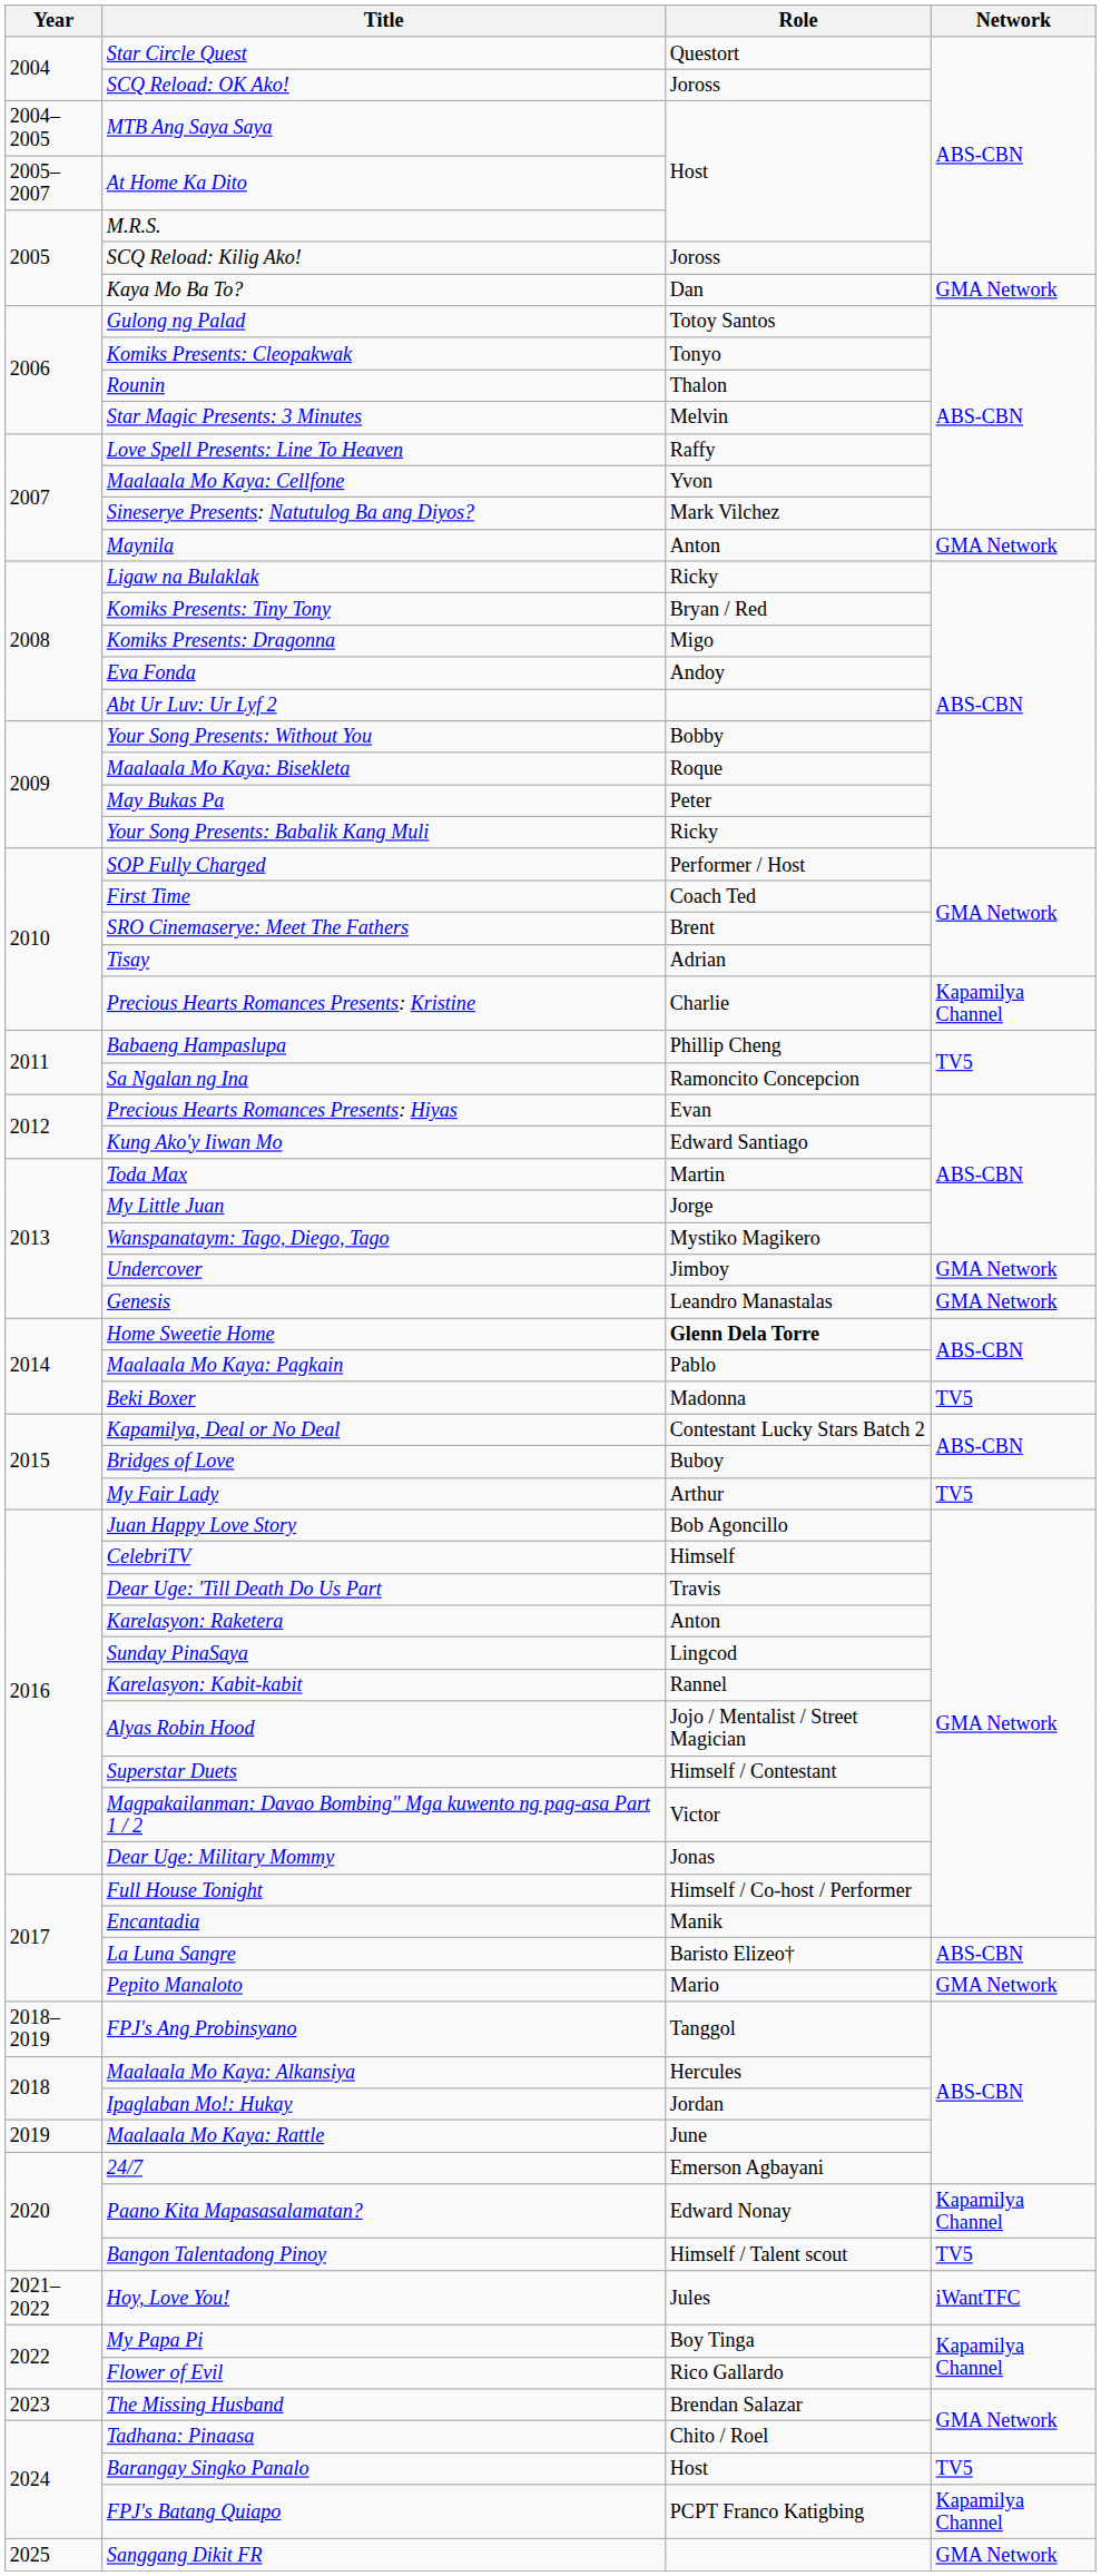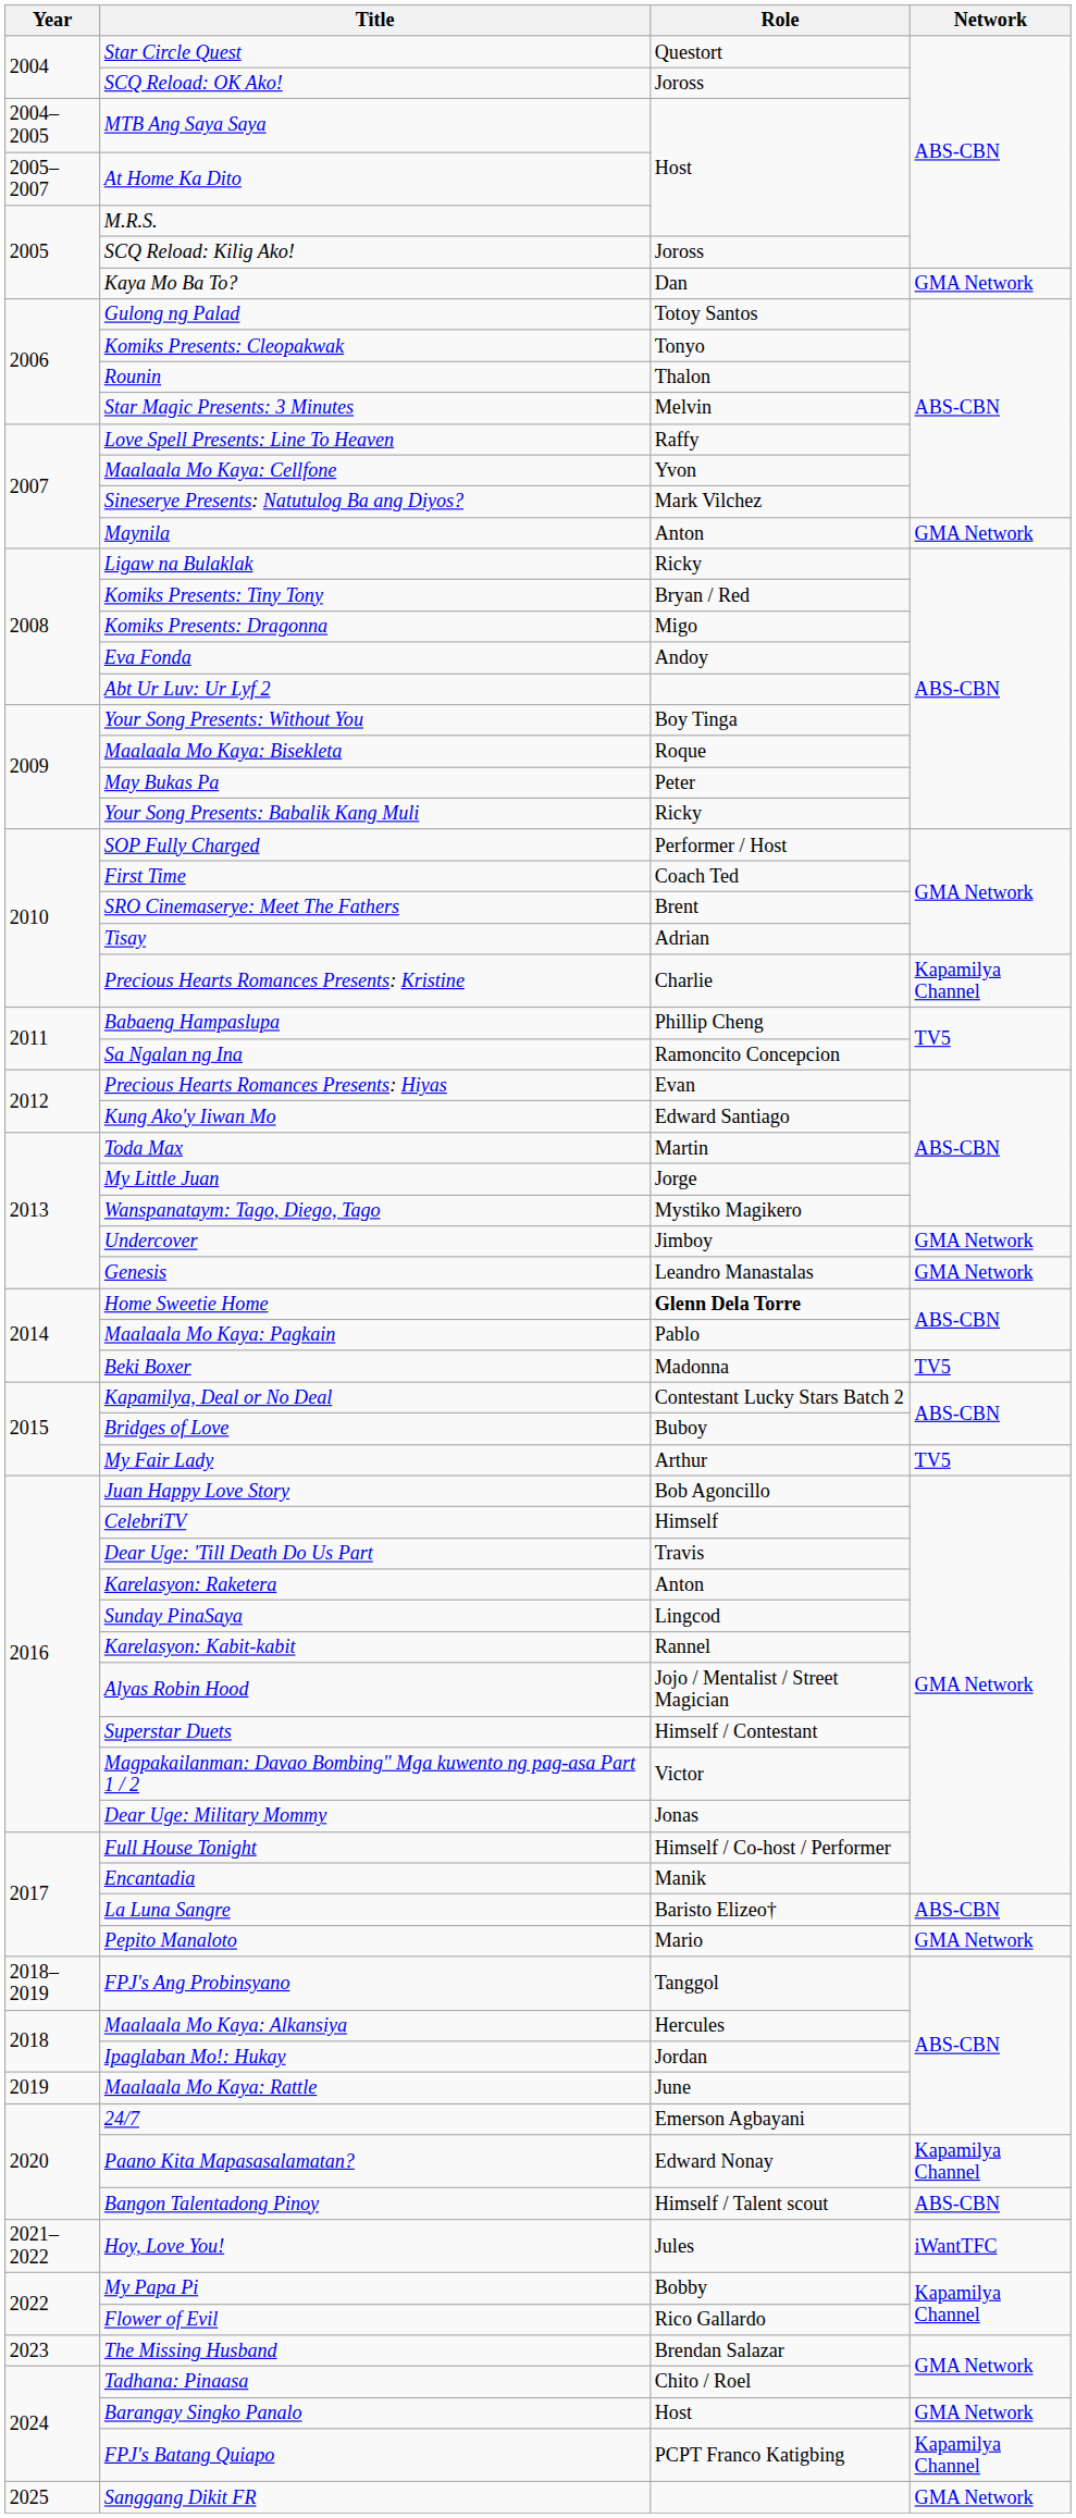Your Song Presents: Without You | Role: Bobby -> Boy Tinga
Bangon Talentadong Pinoy | Network: TV5 -> ABS-CBN
My Papa Pi | Role: Boy Tinga -> Bobby
Barangay Singko Panalo | Network: TV5 -> GMA Network
